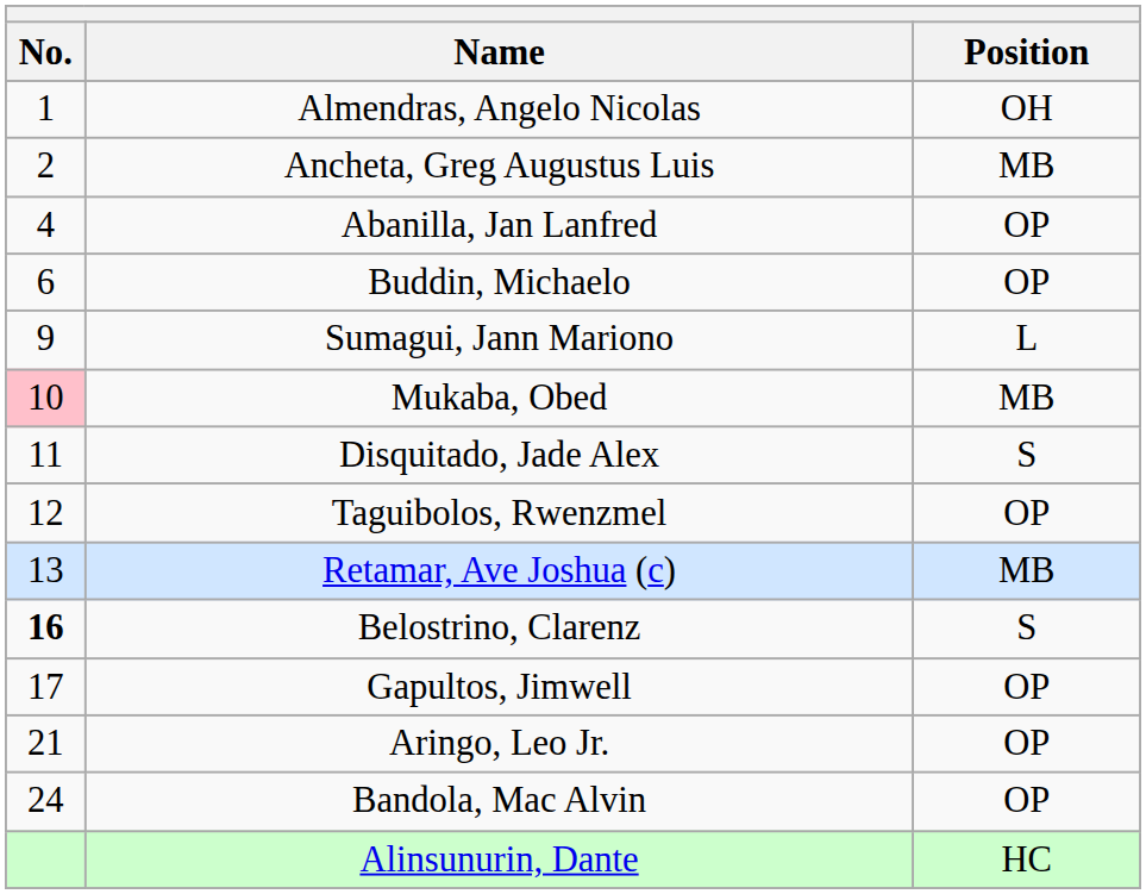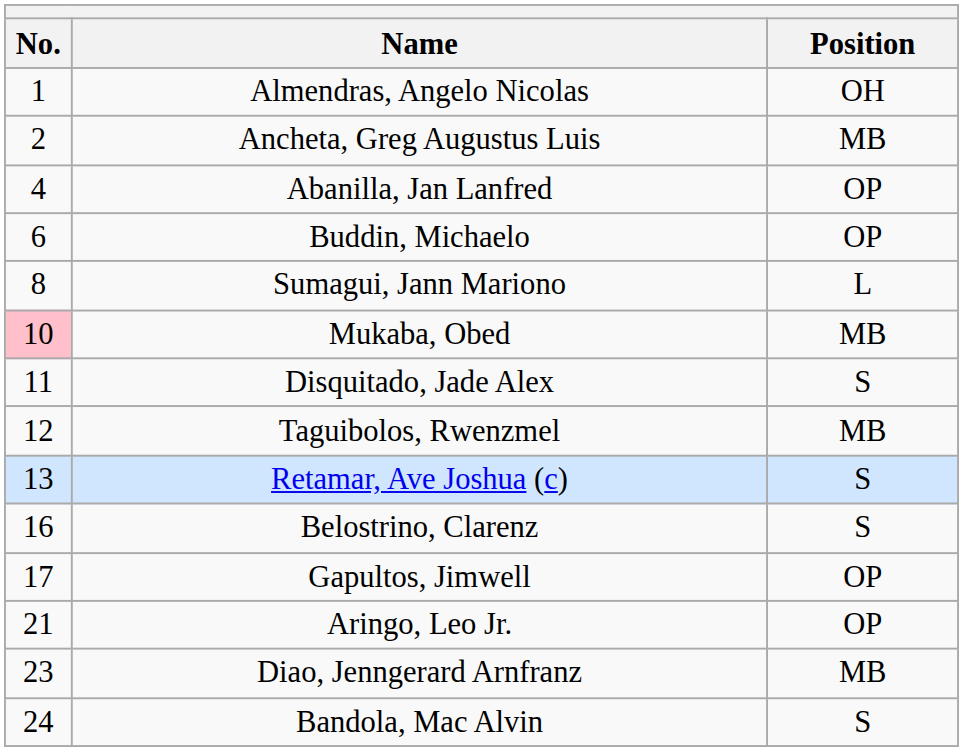Sumagui, Jann Mariono | No.: 9 -> 8
Taguibolos, Rwenzmel | Position: OP -> MB
Retamar, Ave Joshua (c) | Position: MB -> S
Belostrino, Clarenz | No.: bold -> normal
+ row: 23 | Diao, Jenngerard Arnfranz | MB
Bandola, Mac Alvin | Position: OP -> S
- row: Alinsunurin, Dante | HC
